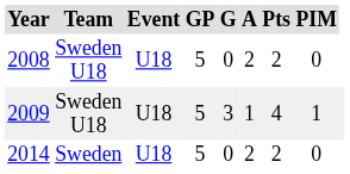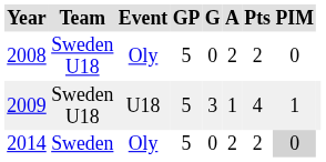2008 | Event: U18 -> Oly
2014 | Event: U18 -> Oly
2014 | PIM: no background -> lightgrey background
